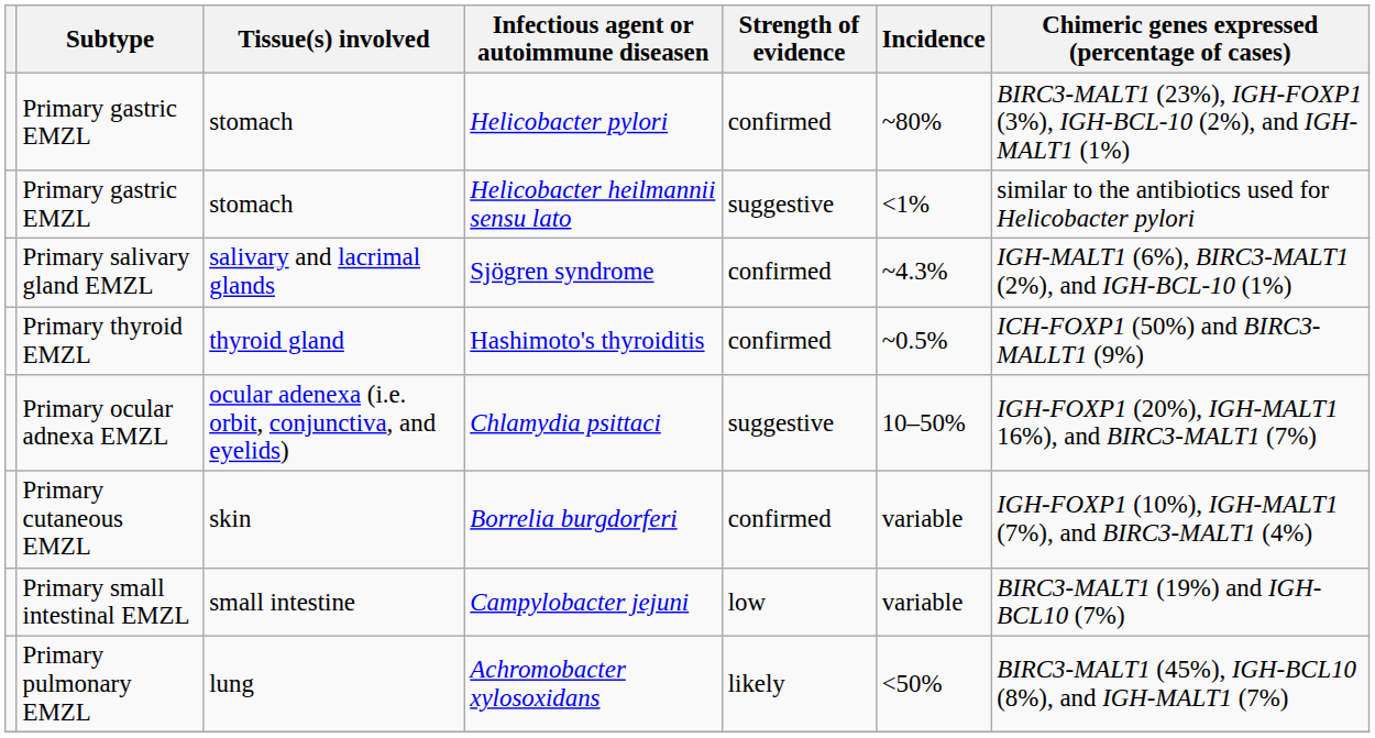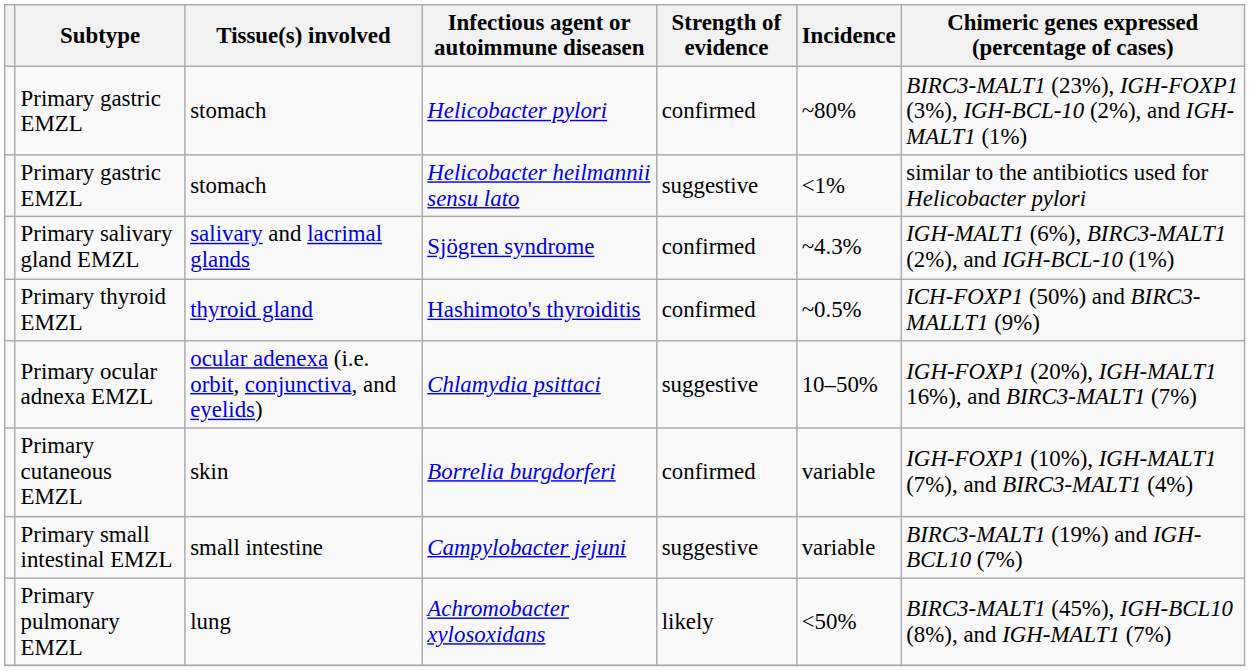Campylobacter jejuni | Strength of evidence: low -> suggestive
